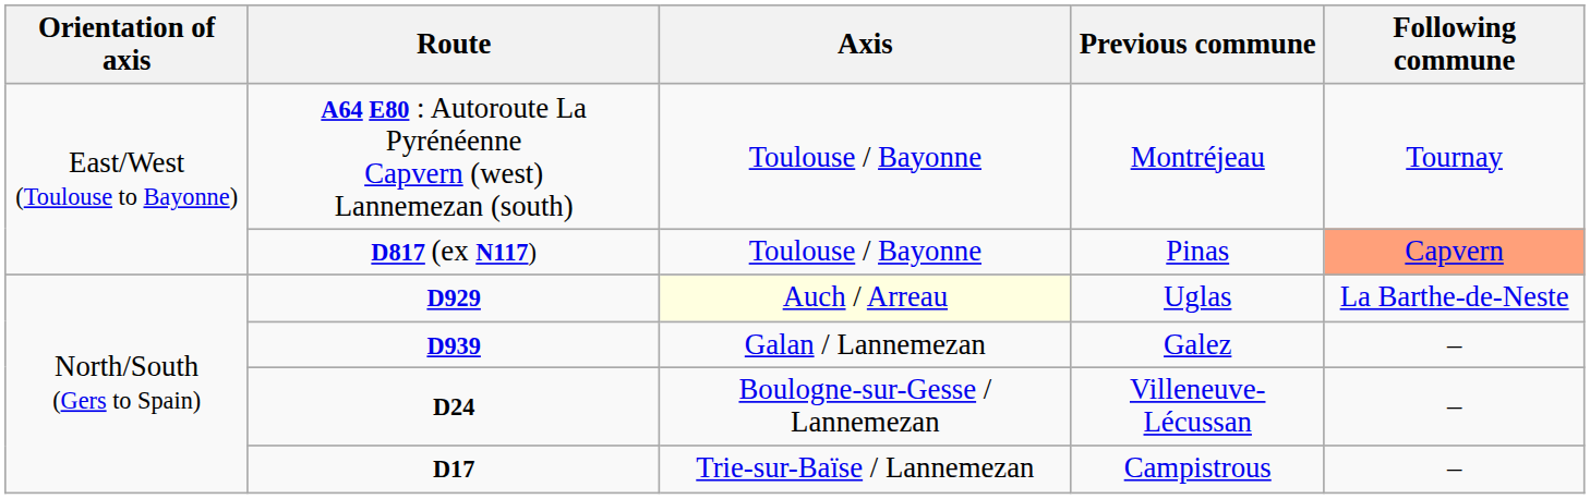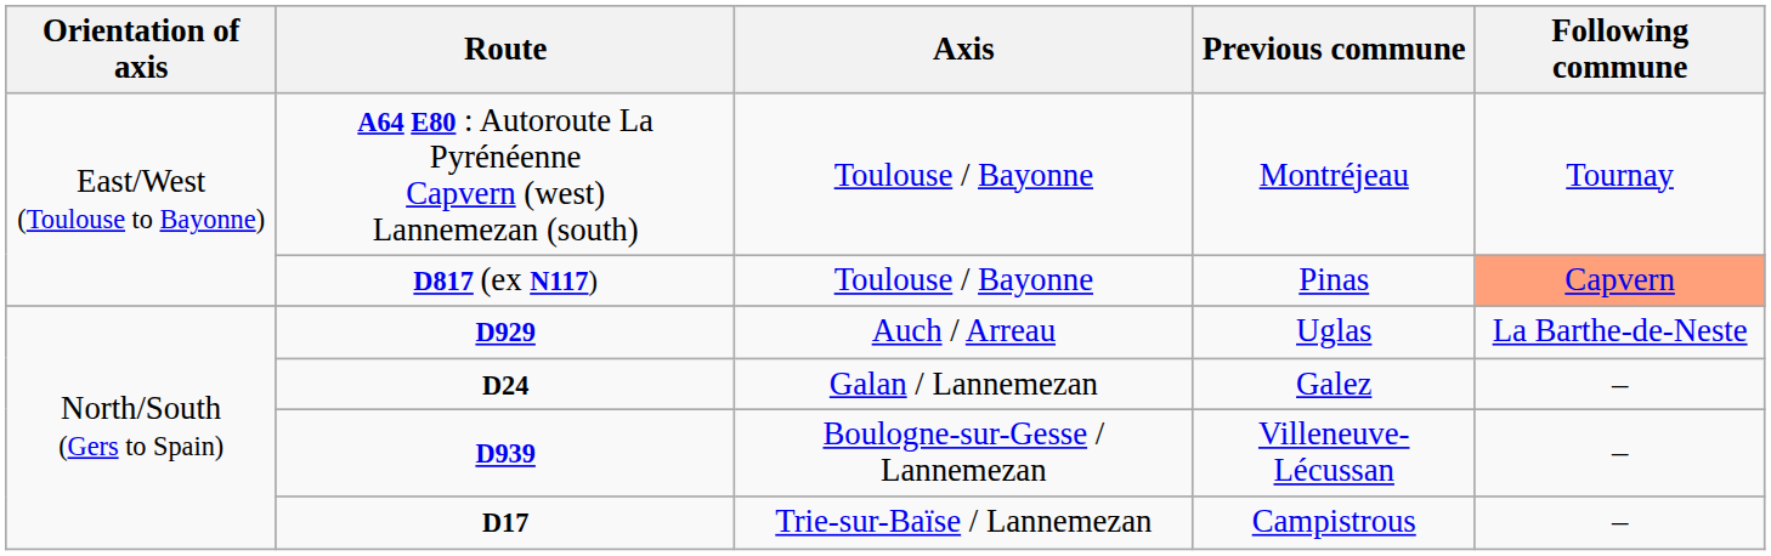Uglas | Axis: lightyellow background -> no background
Galez | Route: D939 -> D24
Villeneuve-Lécussan | Route: D24 -> D939
